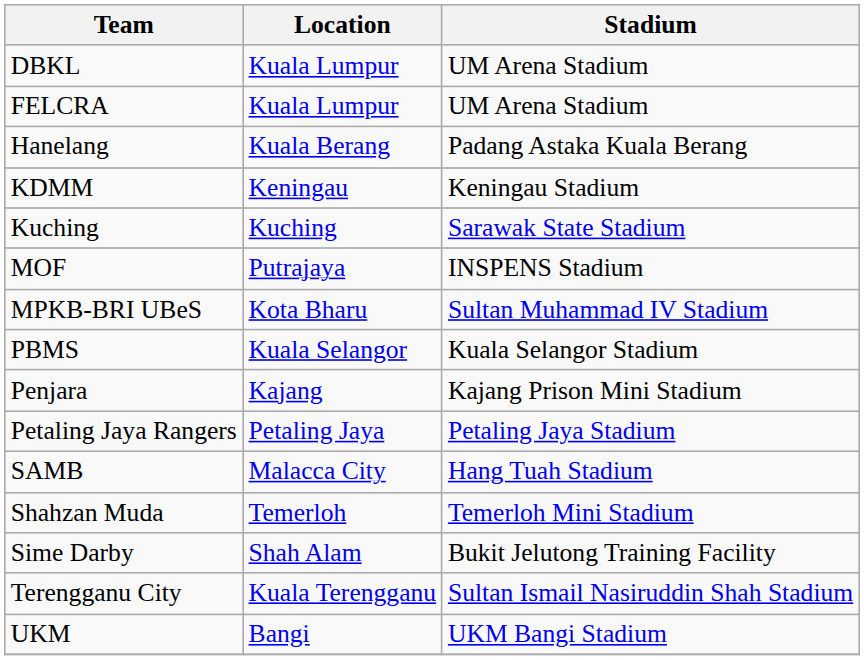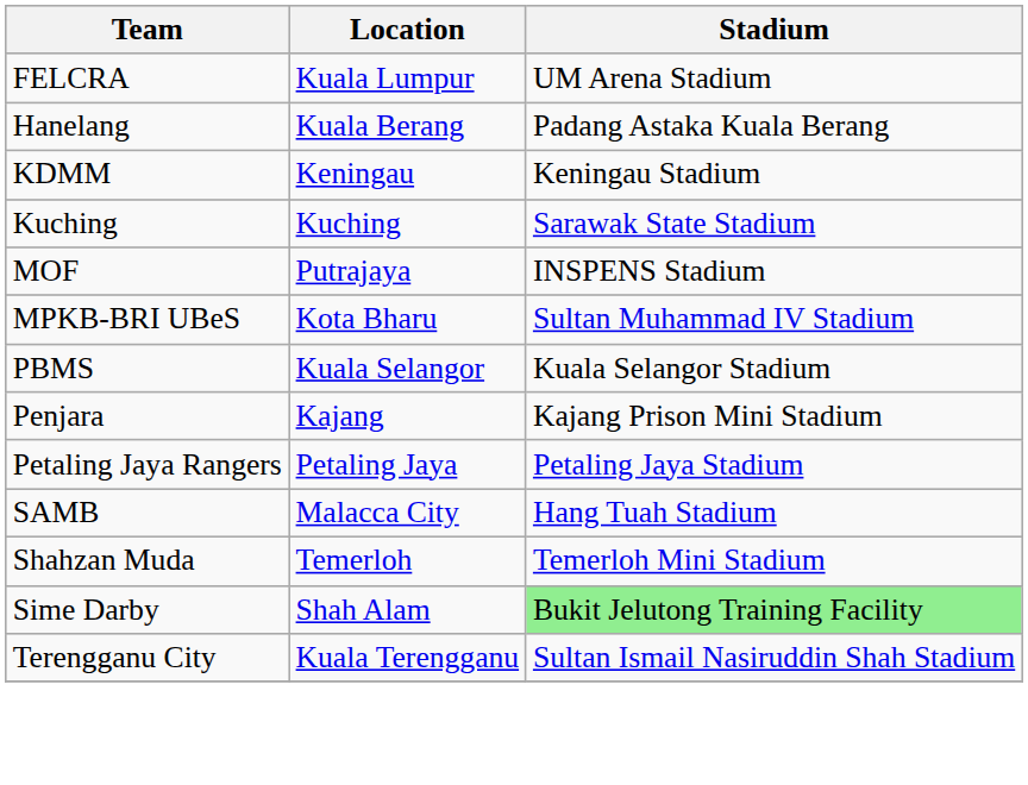- row: DBKL | Kuala Lumpur | UM Arena Stadium
Sime Darby | Stadium: no background -> lightgreen background
- row: UKM | Bangi | UKM Bangi Stadium
